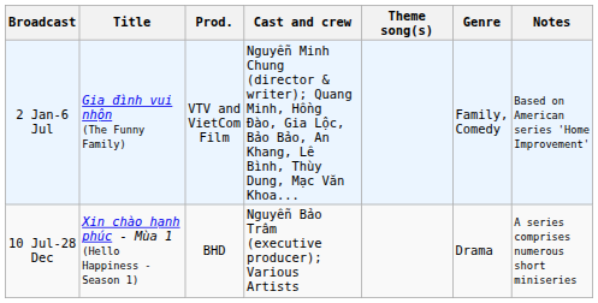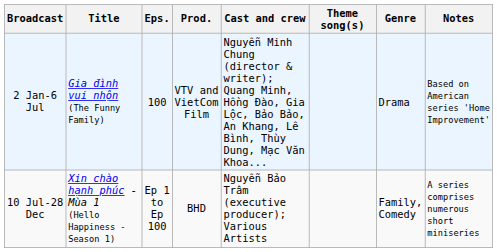+ column: Eps. | 100 | Ep 1 to Ep 100
2 Jan-6 Jul | Genre: Family, Comedy -> Drama
10 Jul-28 Dec | Genre: Drama -> Family, Comedy
